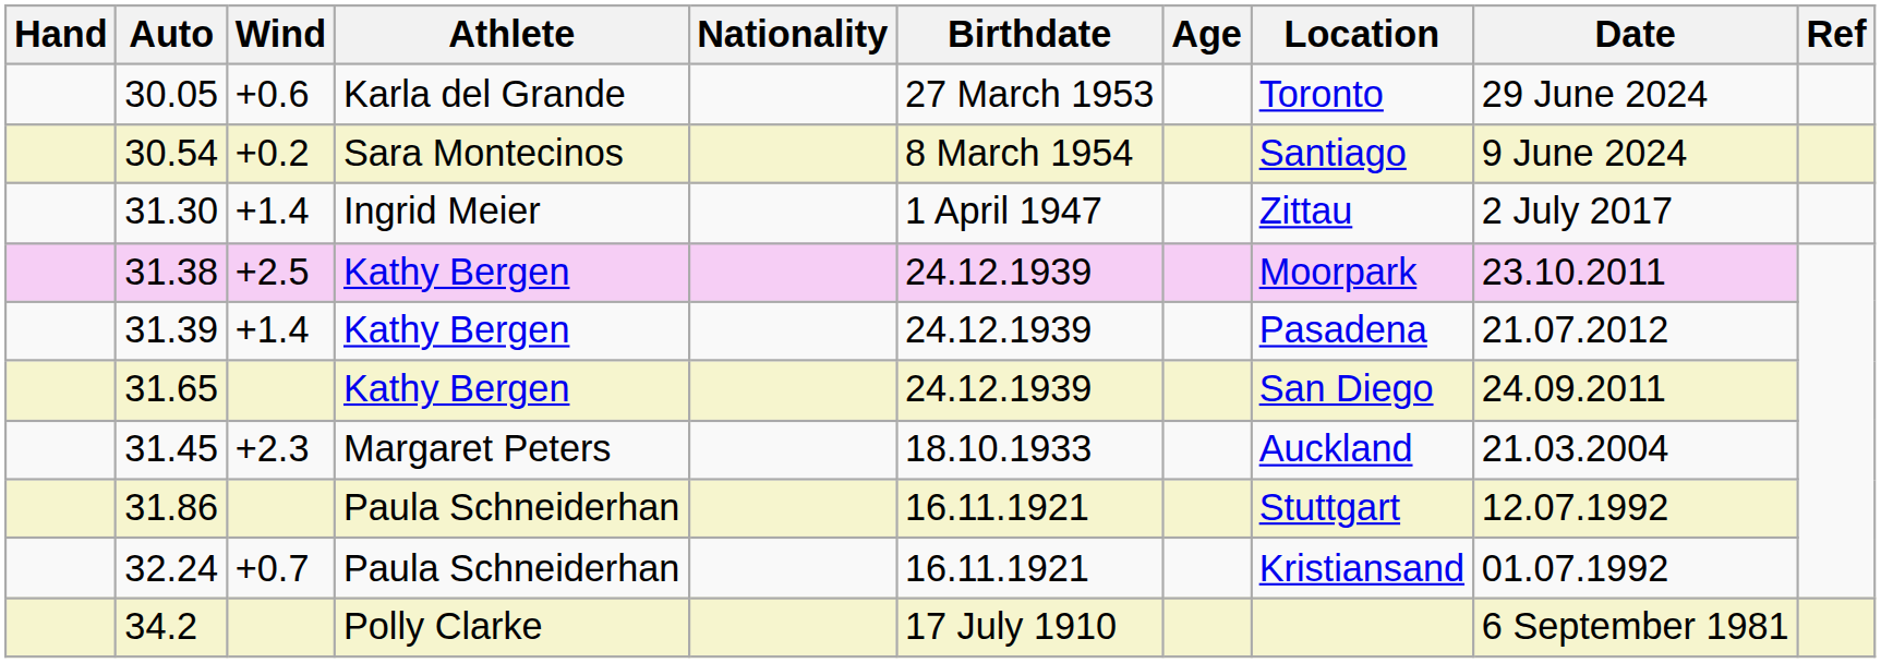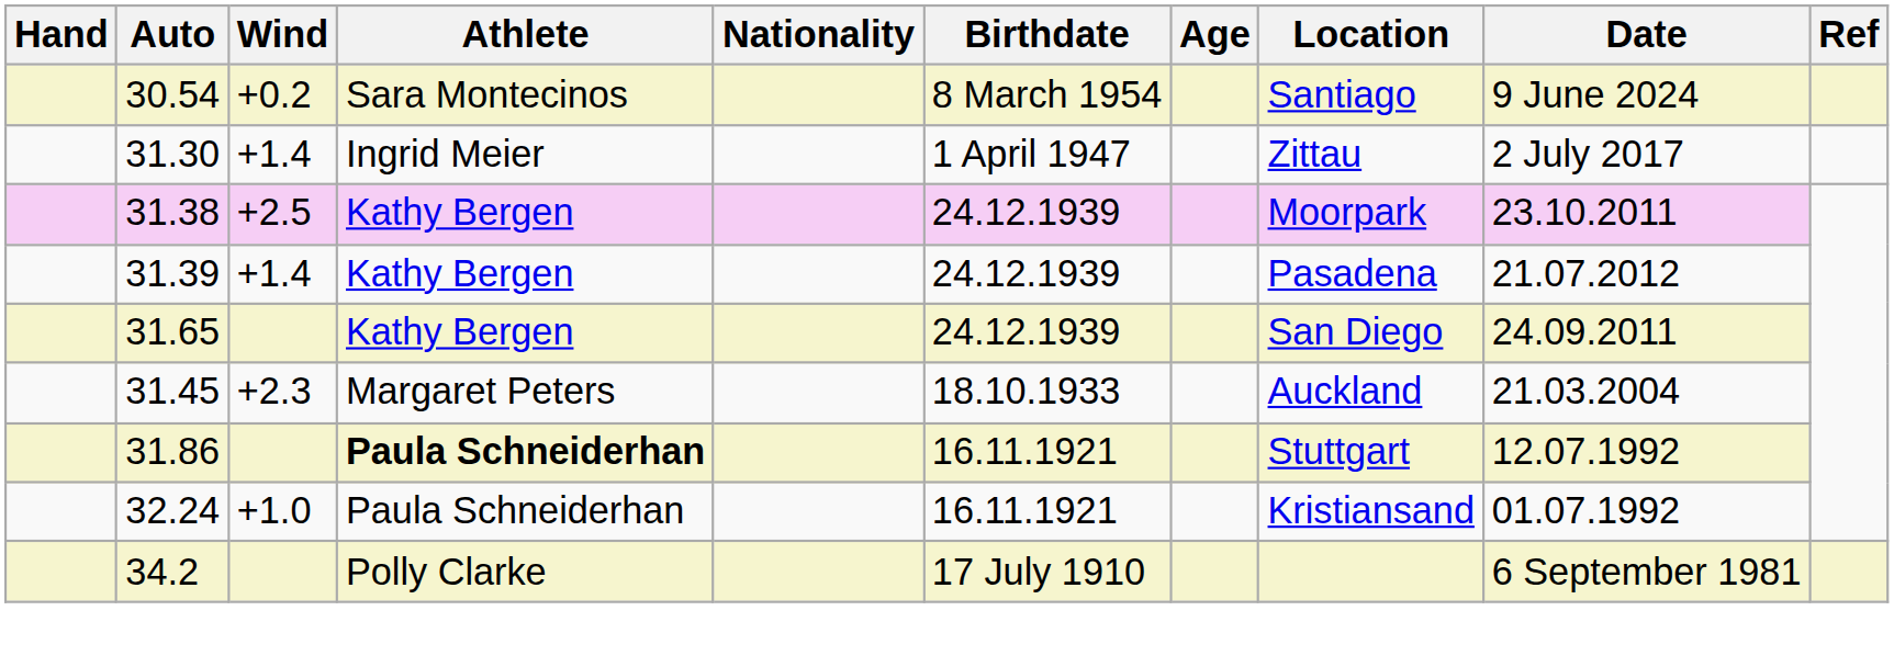- row: 30.05 | +0.6 | Karla del Grande | 27 March 1953 | Toronto | 29 June 2024
31.86 | Athlete: normal -> bold
32.24 | Wind: +0.7 -> +1.0
